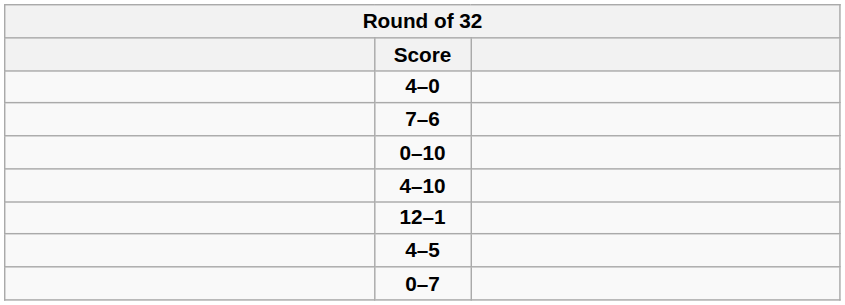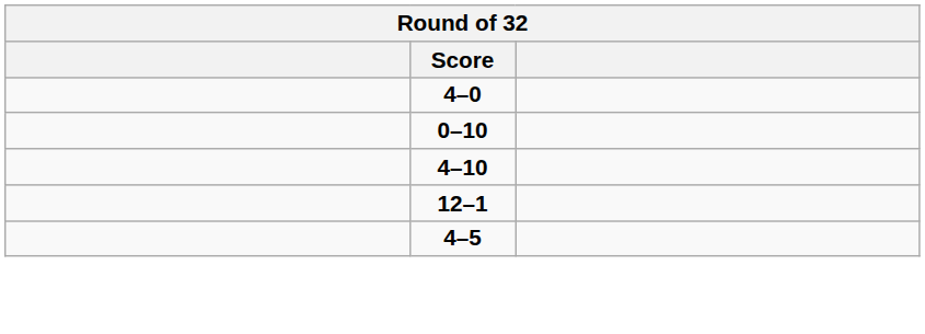- row: 7–6
- row: 0–7
